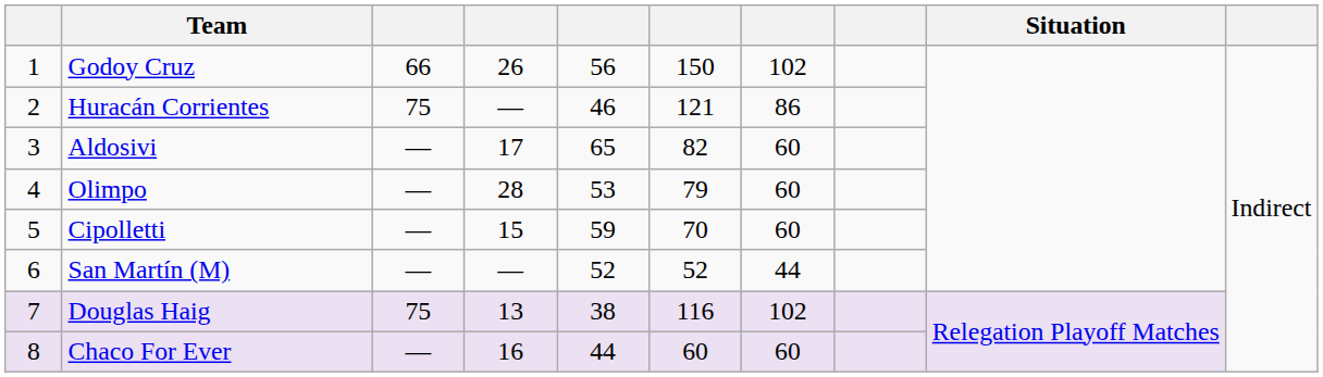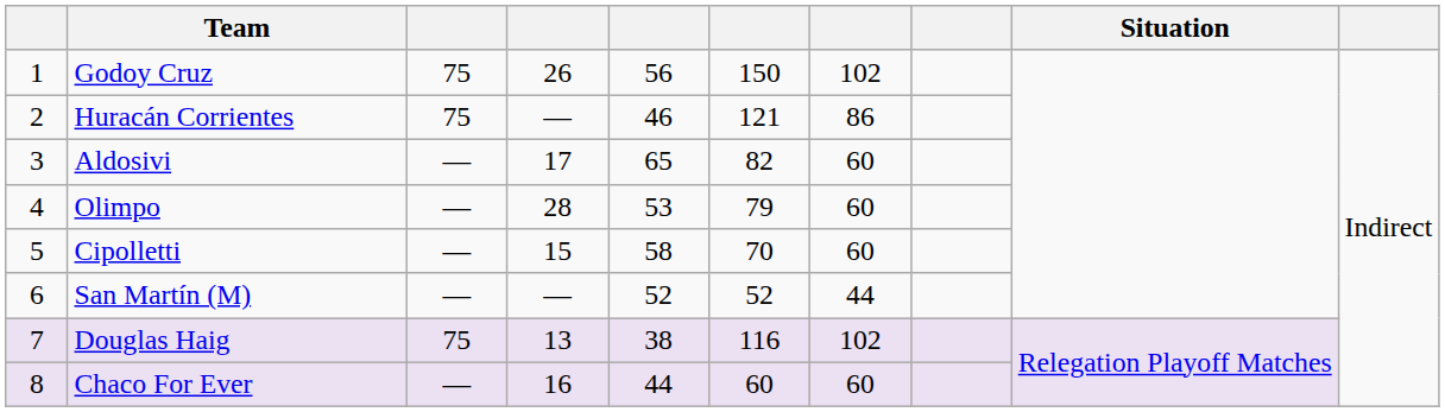Godoy Cruz | column 3: 66 -> 75
Cipolletti | column 5: 59 -> 58
